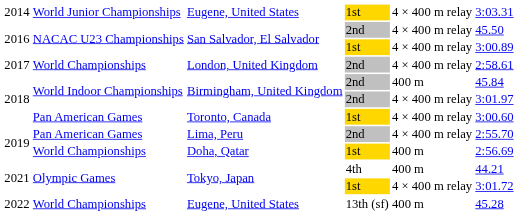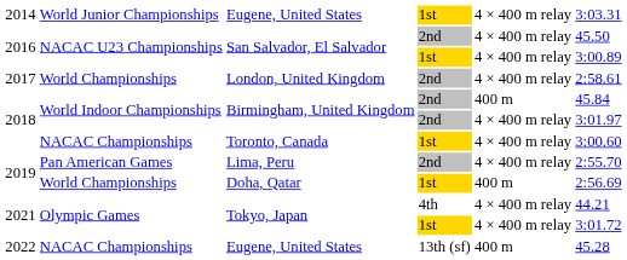Toronto, Canada | column 2: Pan American Games -> NACAC Championships
Tokyo, Japan / 4th | column 5: 400 m -> 4 × 400 m relay
Eugene, United States / 13th (sf) | column 2: World Championships -> NACAC Championships
